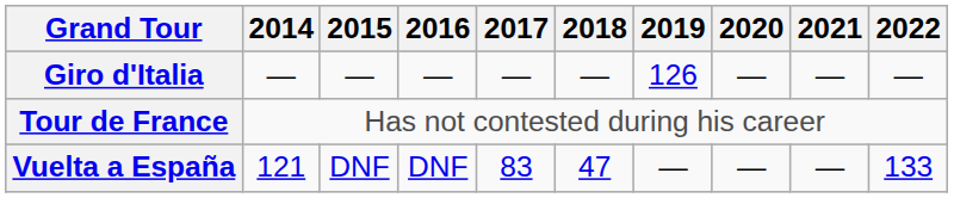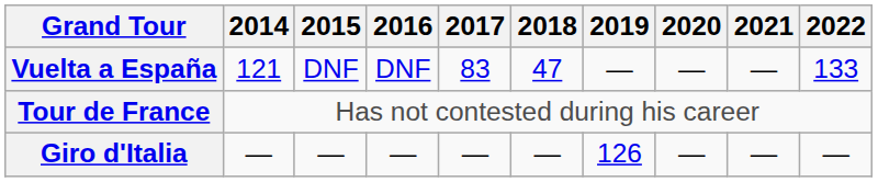rows swapped: Giro d'Italia <-> Vuelta a España
